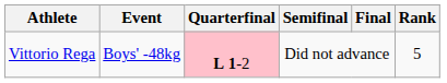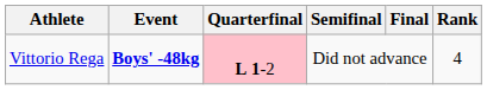Vittorio Rega | Event: normal -> bold
Vittorio Rega | Rank: 5 -> 4
